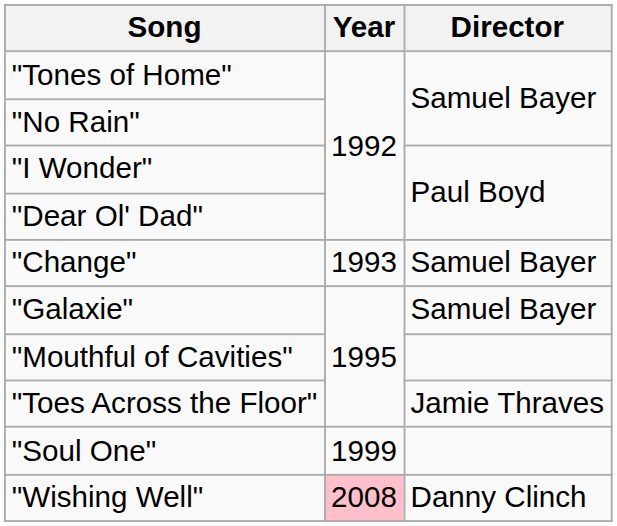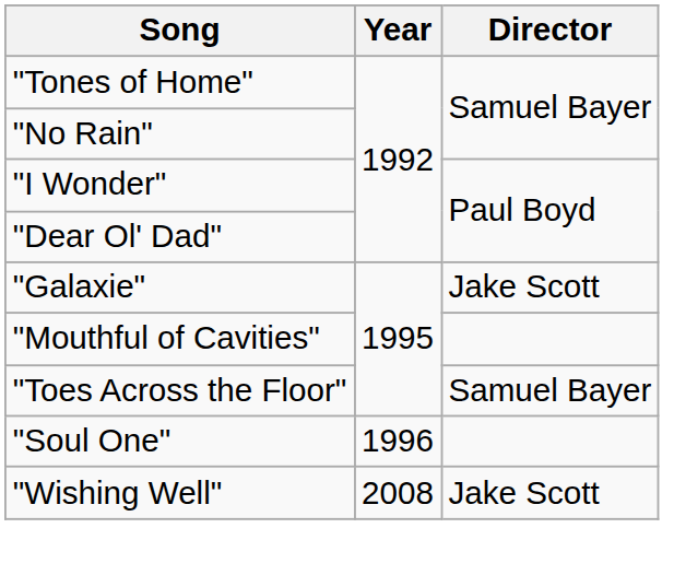- row: "Change" | 1993 | Samuel Bayer
"Galaxie" | Director: Samuel Bayer -> Jake Scott
"Toes Across the Floor" | Director: Jamie Thraves -> Samuel Bayer
"Soul One" | Year: 1999 -> 1996
"Wishing Well" | Year: pink background -> no background
"Wishing Well" | Director: Danny Clinch -> Jake Scott
